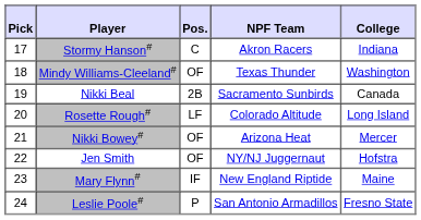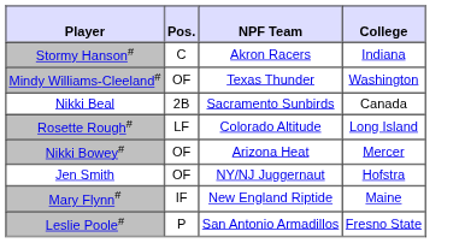- column: Pick | 17 | 18 | 19 | 20 | 21 | 22 | 23 | 24
